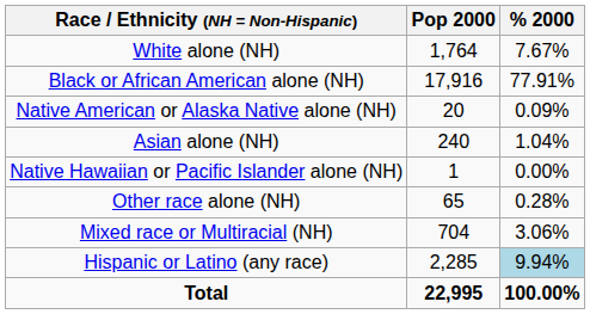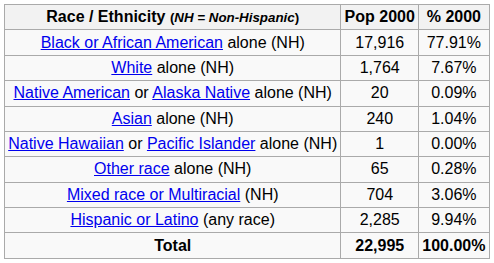rows swapped: White alone (NH) <-> Black or African American alone (NH)
Hispanic or Latino (any race) | % 2000: lightblue background -> no background
